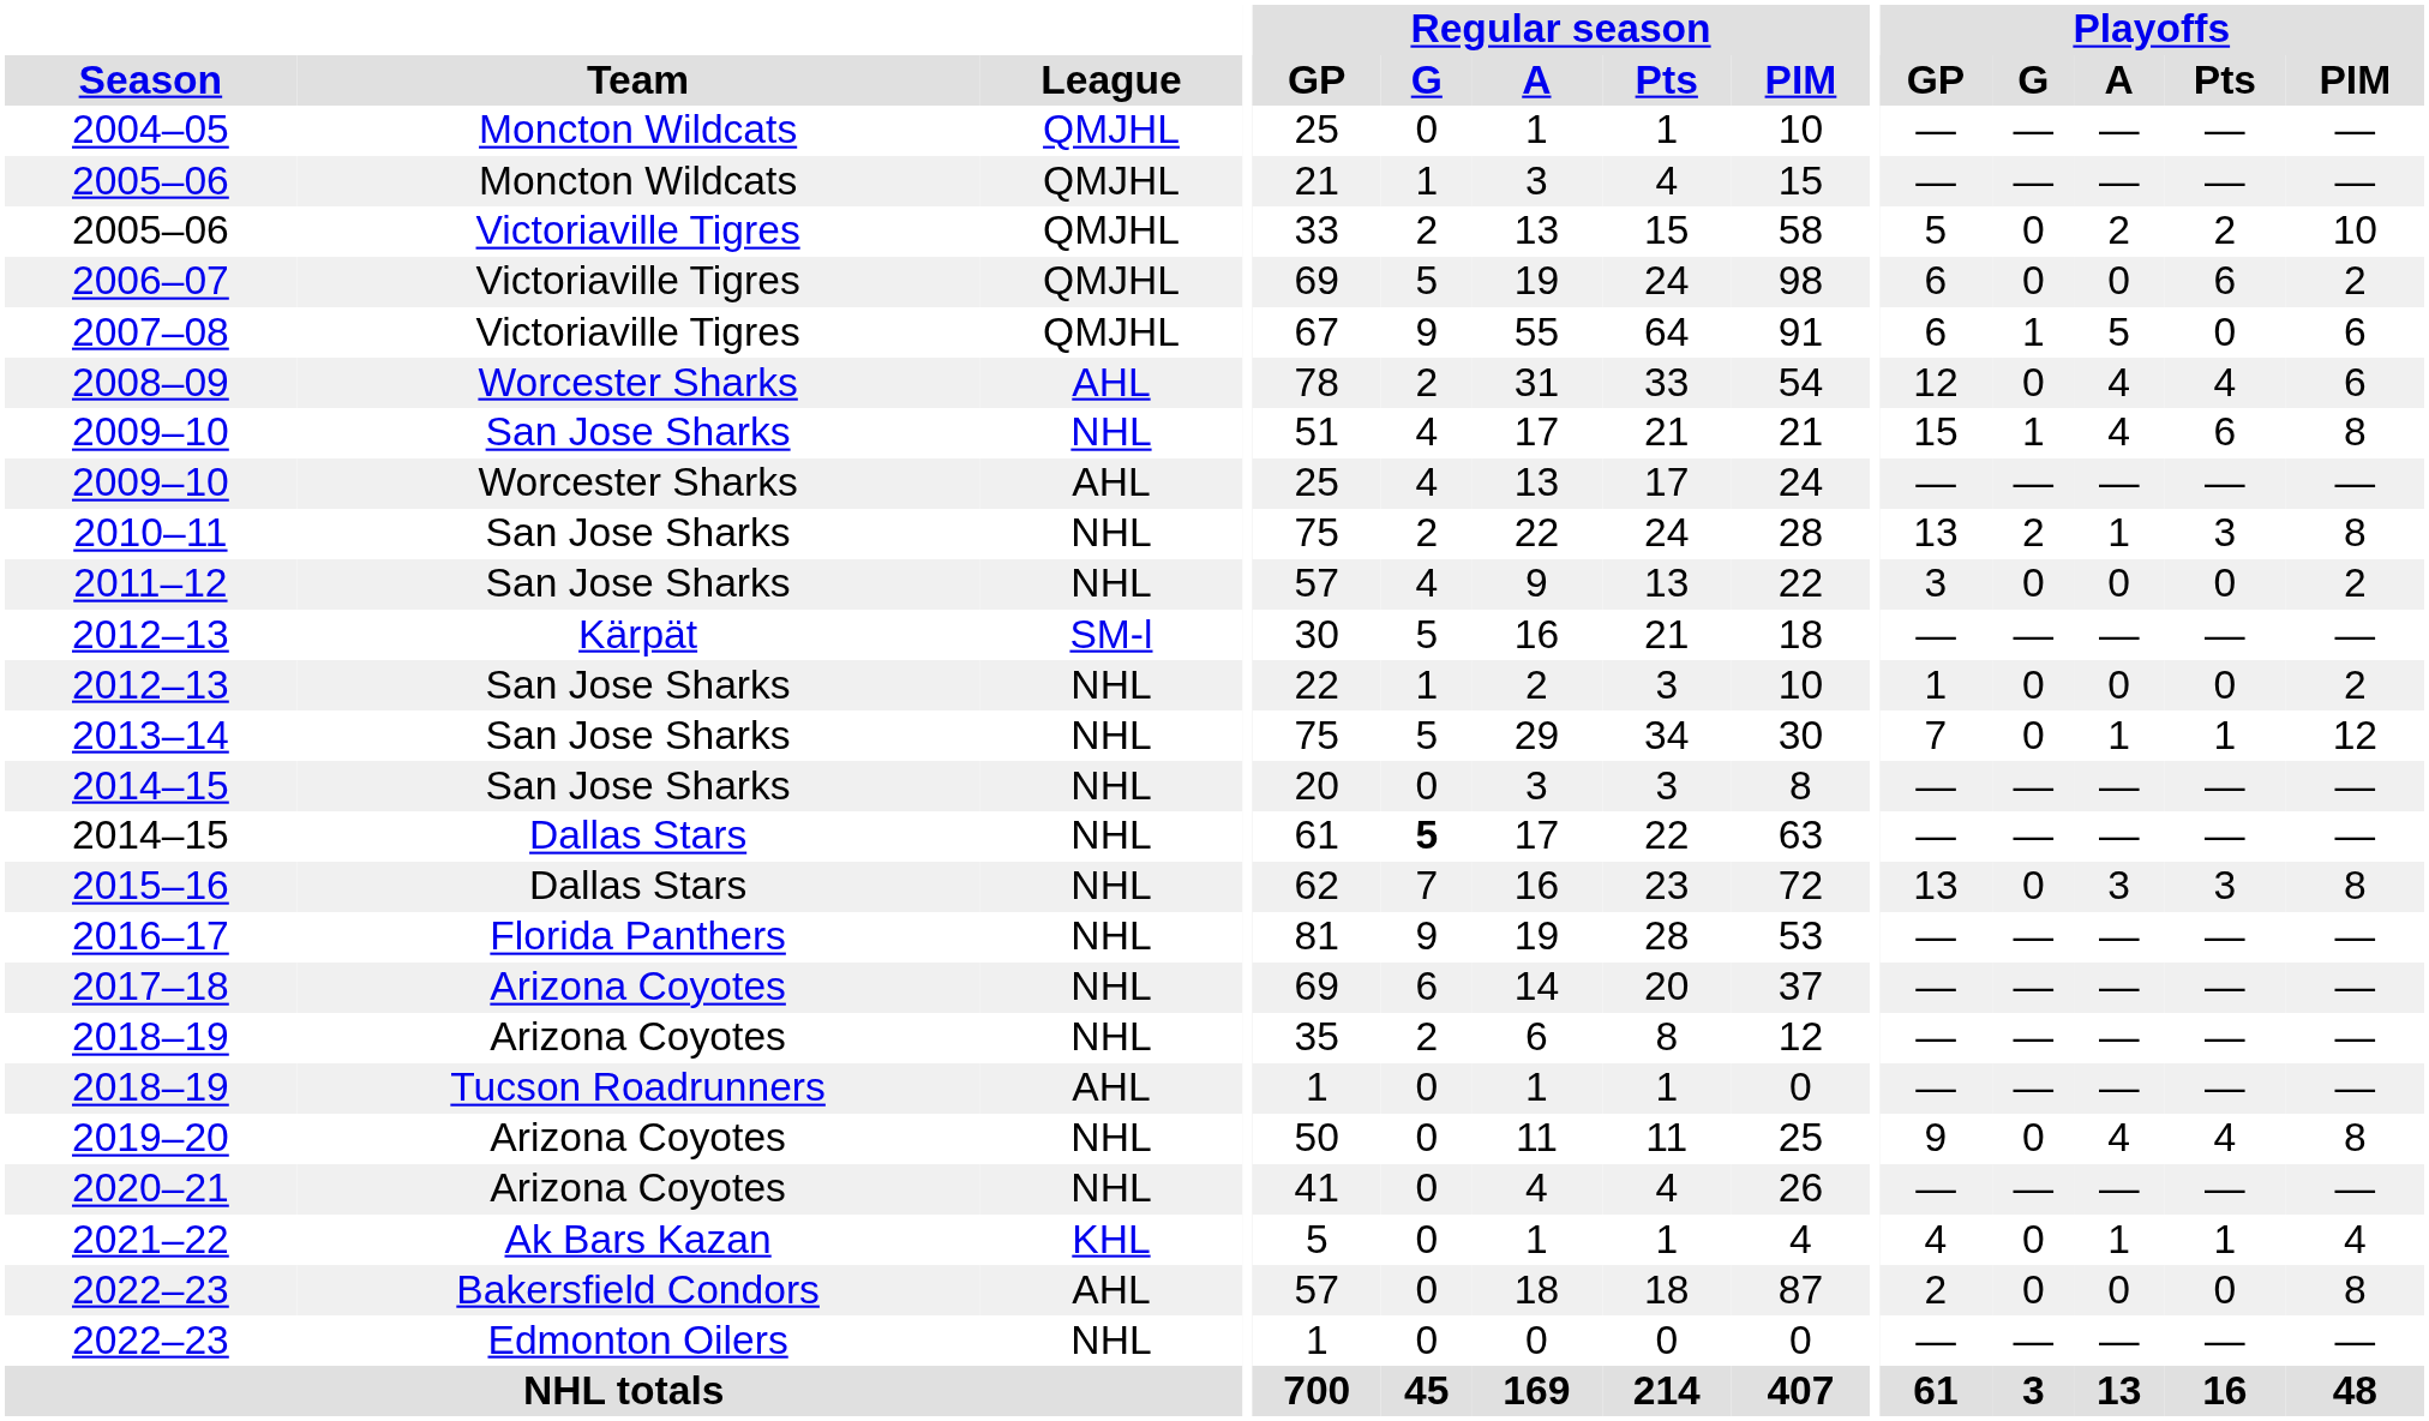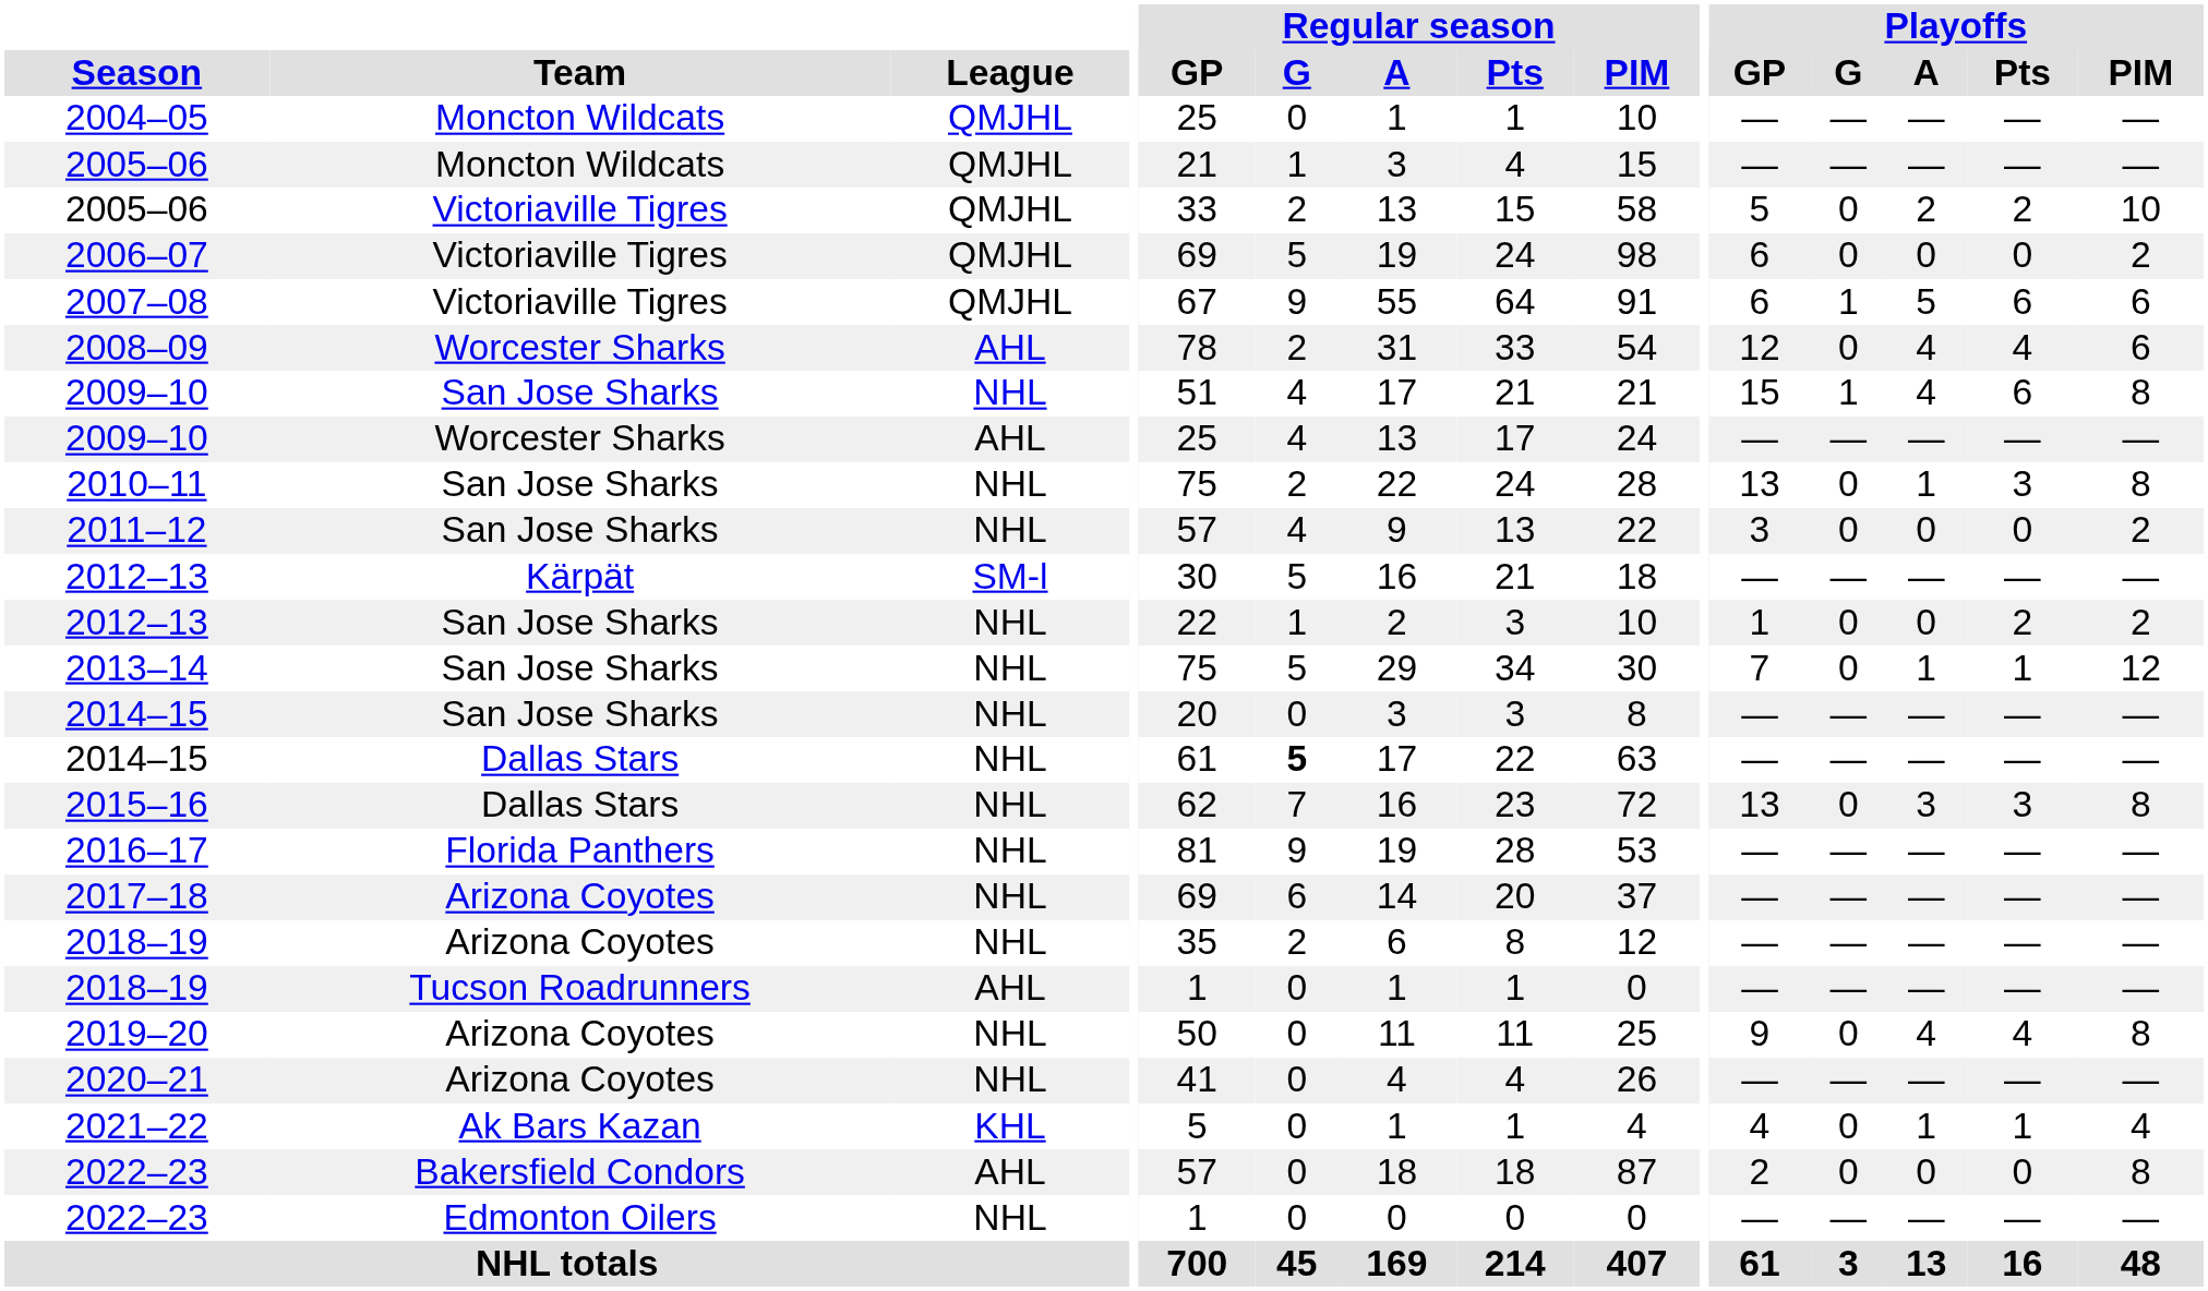2006–07 | Playoffs / Pts: 6 -> 0
2007–08 | Playoffs / Pts: 0 -> 6
2010–11 | Playoffs / G: 2 -> 0
2012–13 / San Jose Sharks | Playoffs / Pts: 0 -> 2
